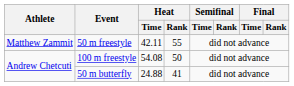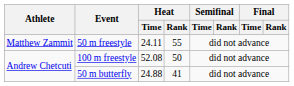50 m freestyle | Heat / Time: 42.11 -> 24.11
100 m freestyle | Heat / Time: 54.08 -> 52.08
